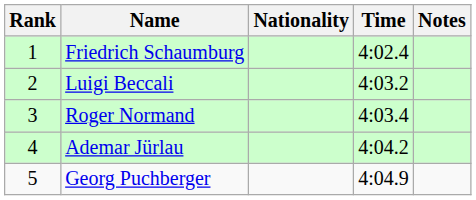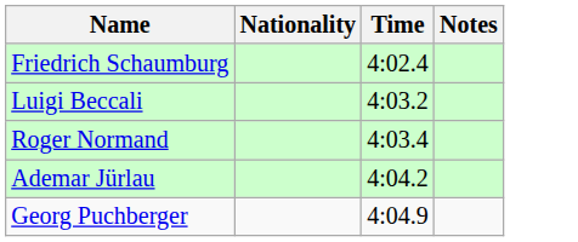- column: Rank | 1 | 2 | 3 | 4 | 5
